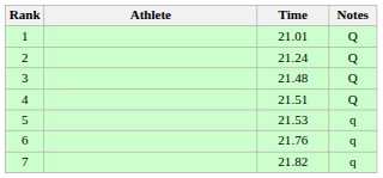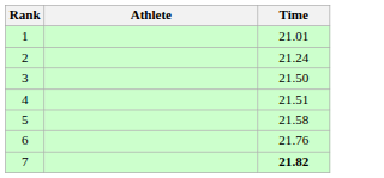- column: Notes | Q | Q | Q | Q | q | q | q
3 | Time: 21.48 -> 21.50
5 | Time: 21.53 -> 21.58
7 | Time: normal -> bold
